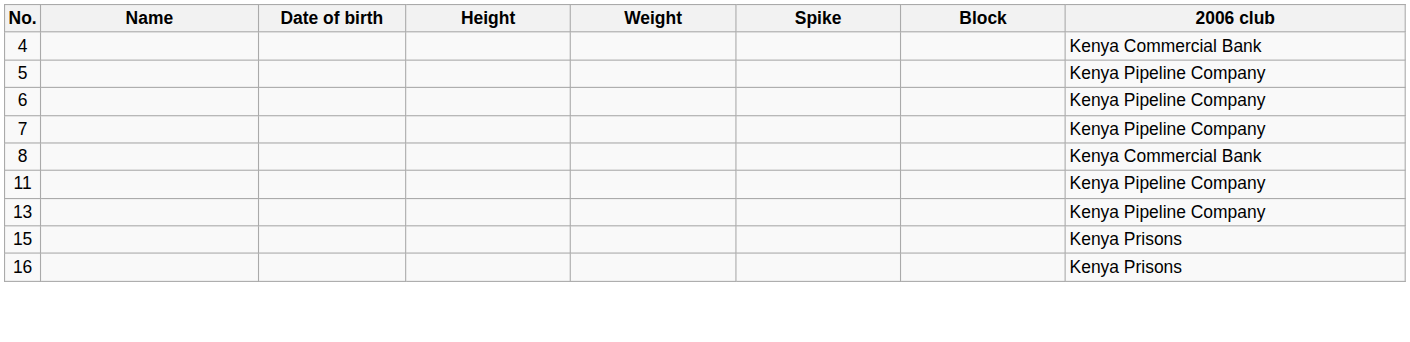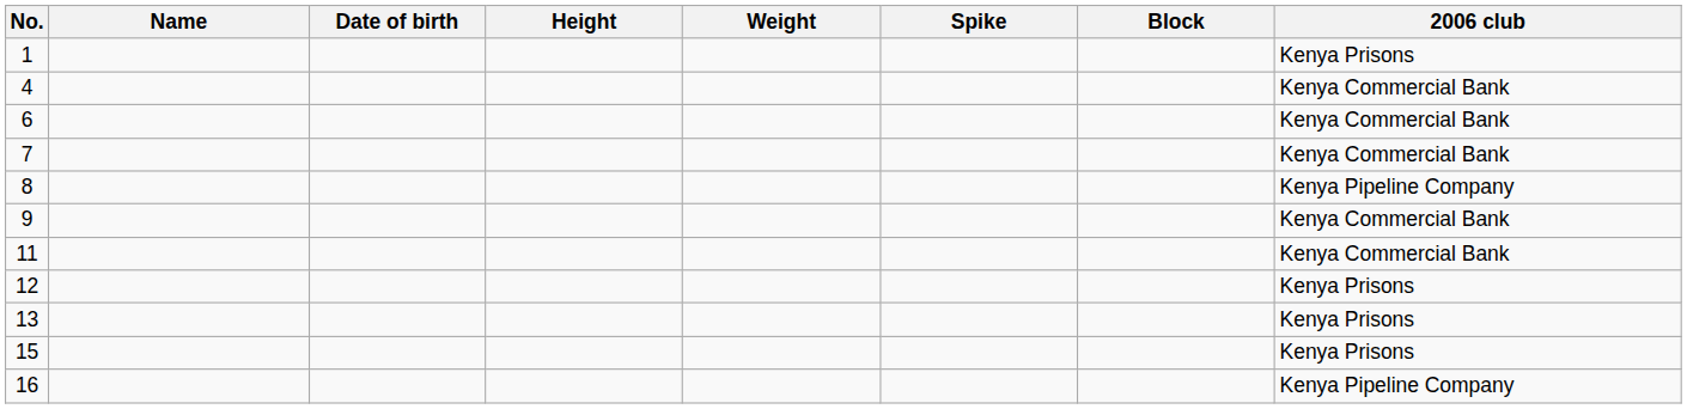+ row: 1 | Kenya Prisons
- row: 5 | Kenya Pipeline Company
6 | 2006 club: Kenya Pipeline Company -> Kenya Commercial Bank
7 | 2006 club: Kenya Pipeline Company -> Kenya Commercial Bank
8 | 2006 club: Kenya Commercial Bank -> Kenya Pipeline Company
+ row: 9 | Kenya Commercial Bank
11 | 2006 club: Kenya Pipeline Company -> Kenya Commercial Bank
+ row: 12 | Kenya Prisons
13 | 2006 club: Kenya Pipeline Company -> Kenya Prisons
16 | 2006 club: Kenya Prisons -> Kenya Pipeline Company
